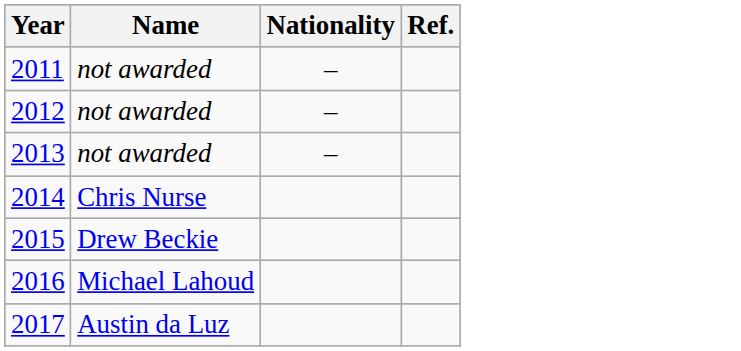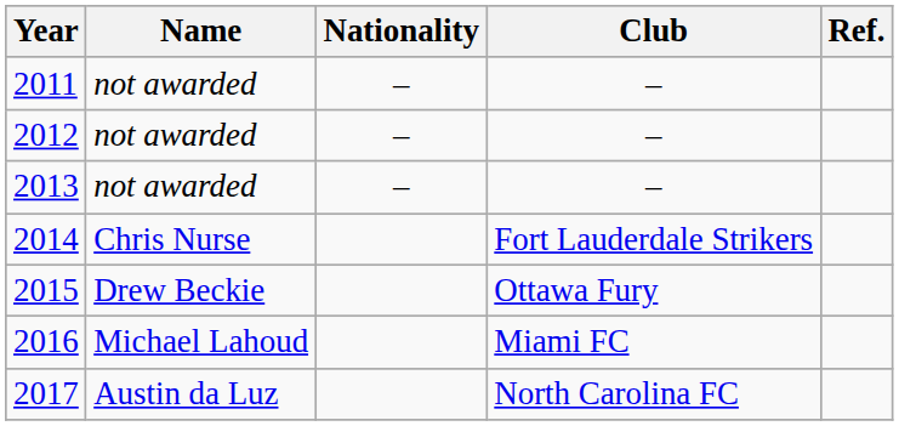+ column: Club | – | – | – | Fort Lauderdale Strikers | Ottawa Fury | Miami FC | North Carolina FC
